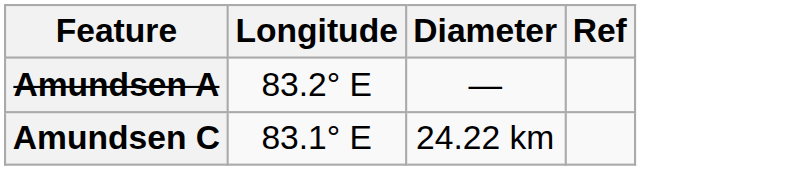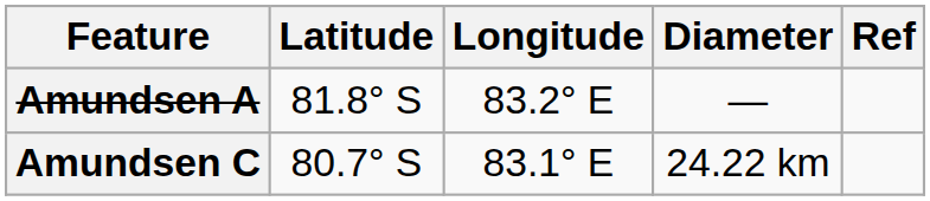+ column: Latitude | 81.8° S | 80.7° S
